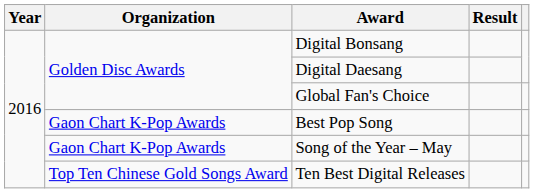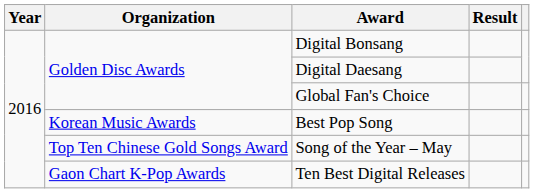Best Pop Song | Organization: Gaon Chart K-Pop Awards -> Korean Music Awards
Song of the Year – May | Organization: Gaon Chart K-Pop Awards -> Top Ten Chinese Gold Songs Award
Ten Best Digital Releases | Organization: Top Ten Chinese Gold Songs Award -> Gaon Chart K-Pop Awards
